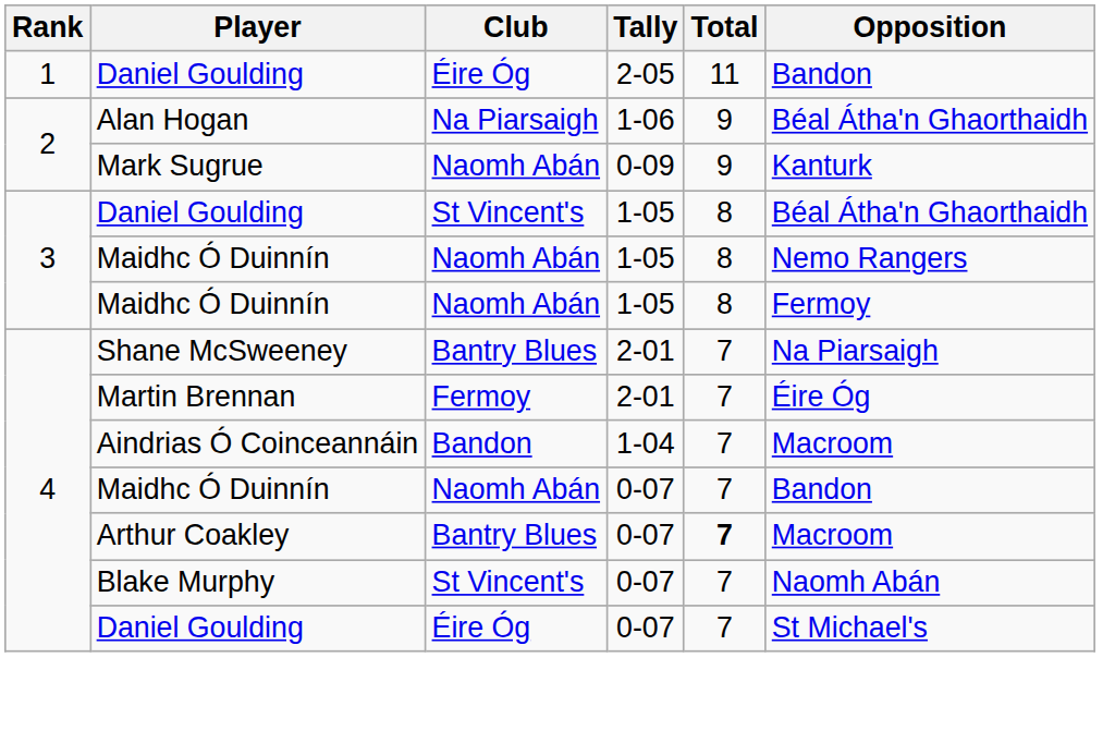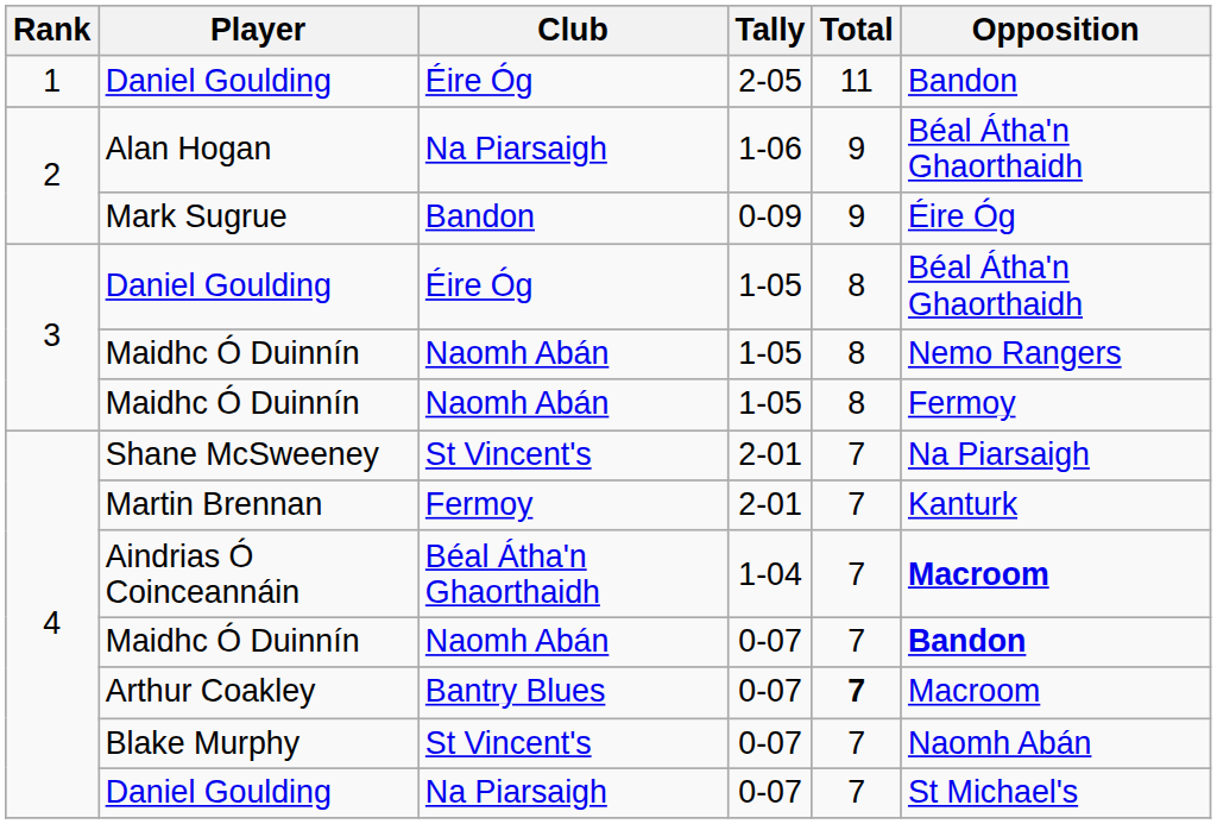Mark Sugrue | Club: Naomh Abán -> Bandon
Mark Sugrue | Opposition: Kanturk -> Éire Óg
Daniel Goulding / 1-05 | Club: St Vincent's -> Éire Óg
Shane McSweeney | Club: Bantry Blues -> St Vincent's
Martin Brennan | Opposition: Éire Óg -> Kanturk
Aindrias Ó Coinceannáin | Club: Bandon -> Béal Átha'n Ghaorthaidh
Aindrias Ó Coinceannáin | Opposition: normal -> bold
Maidhc Ó Duinnín / 0-07 | Opposition: normal -> bold
Daniel Goulding / 0-07 | Club: Éire Óg -> Na Piarsaigh
